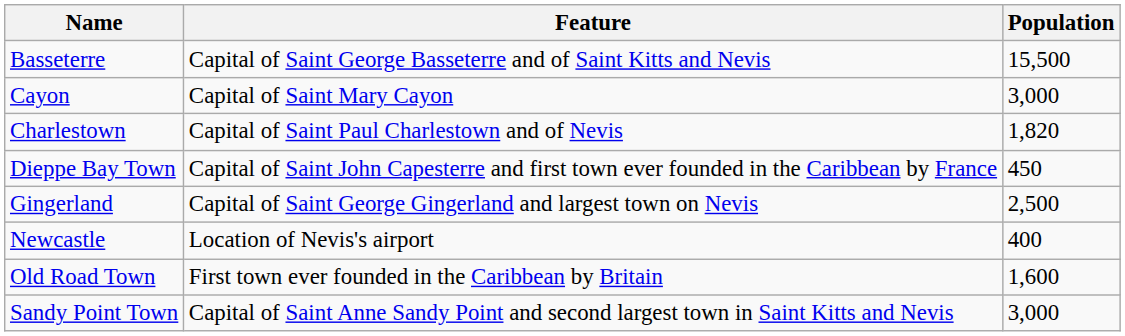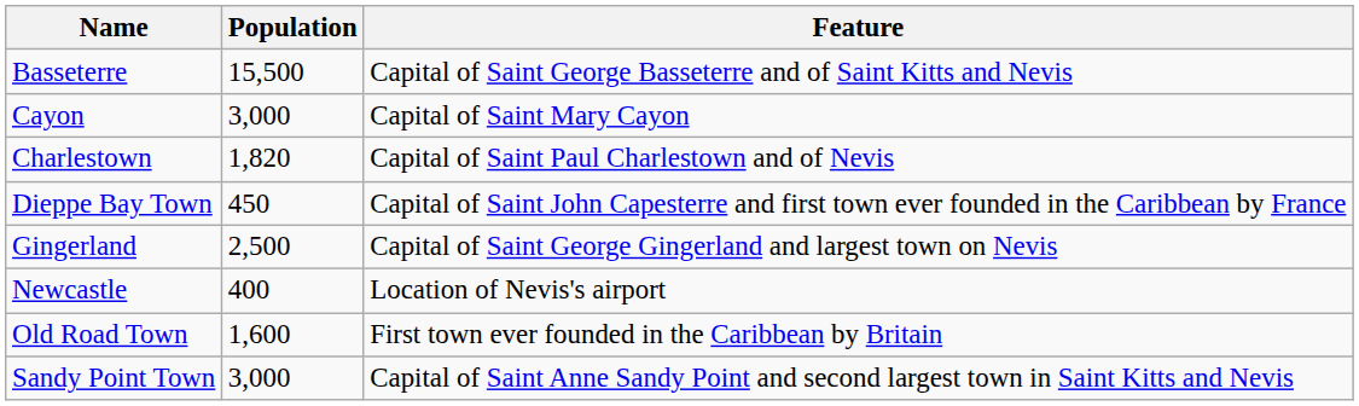columns swapped: Population <-> Feature
